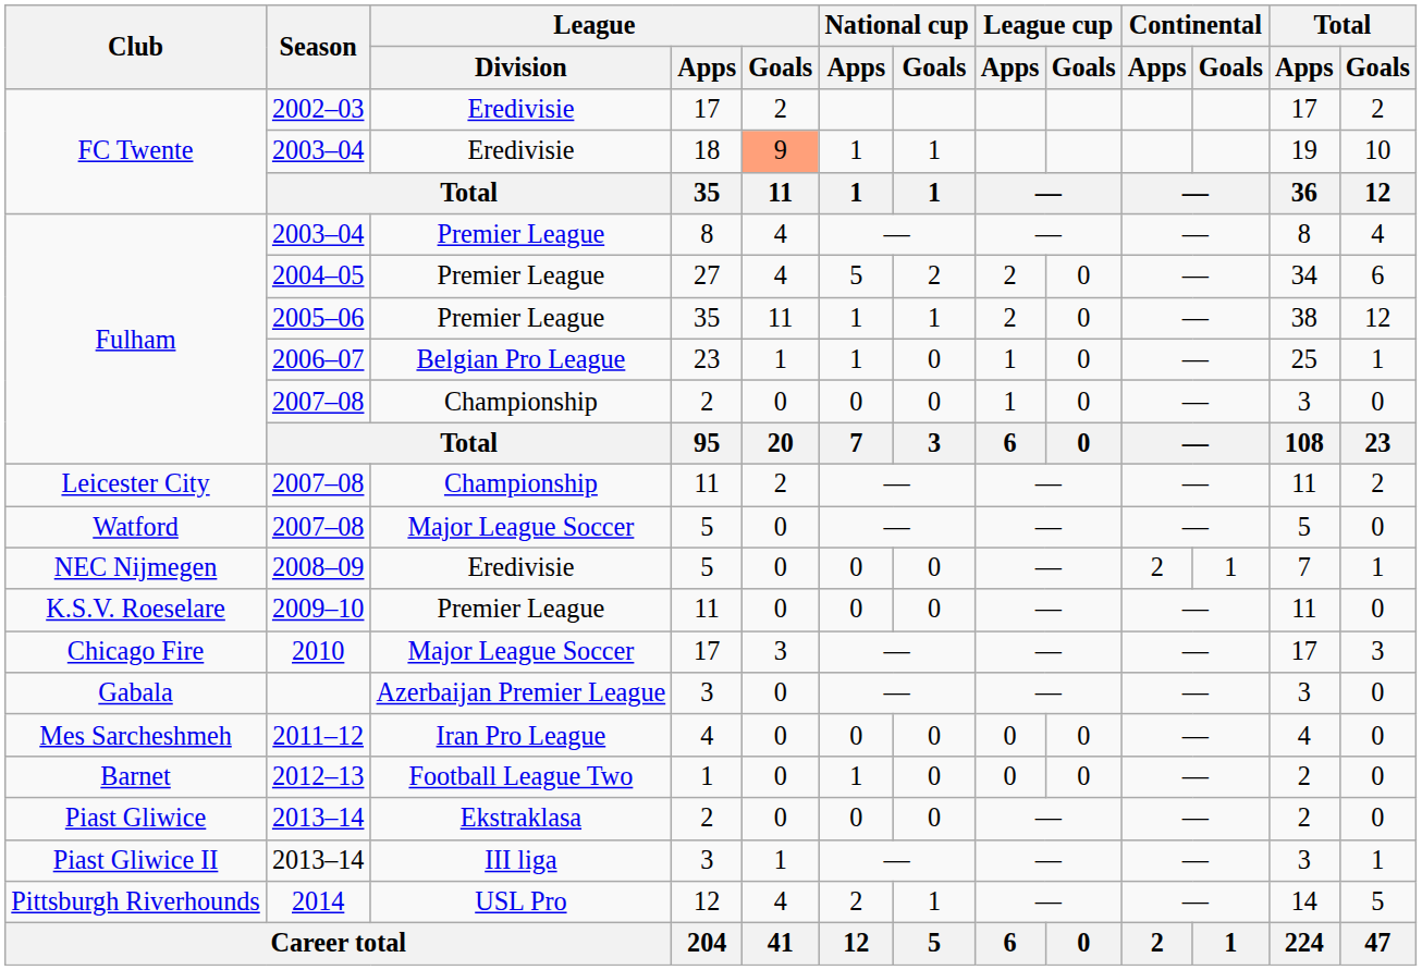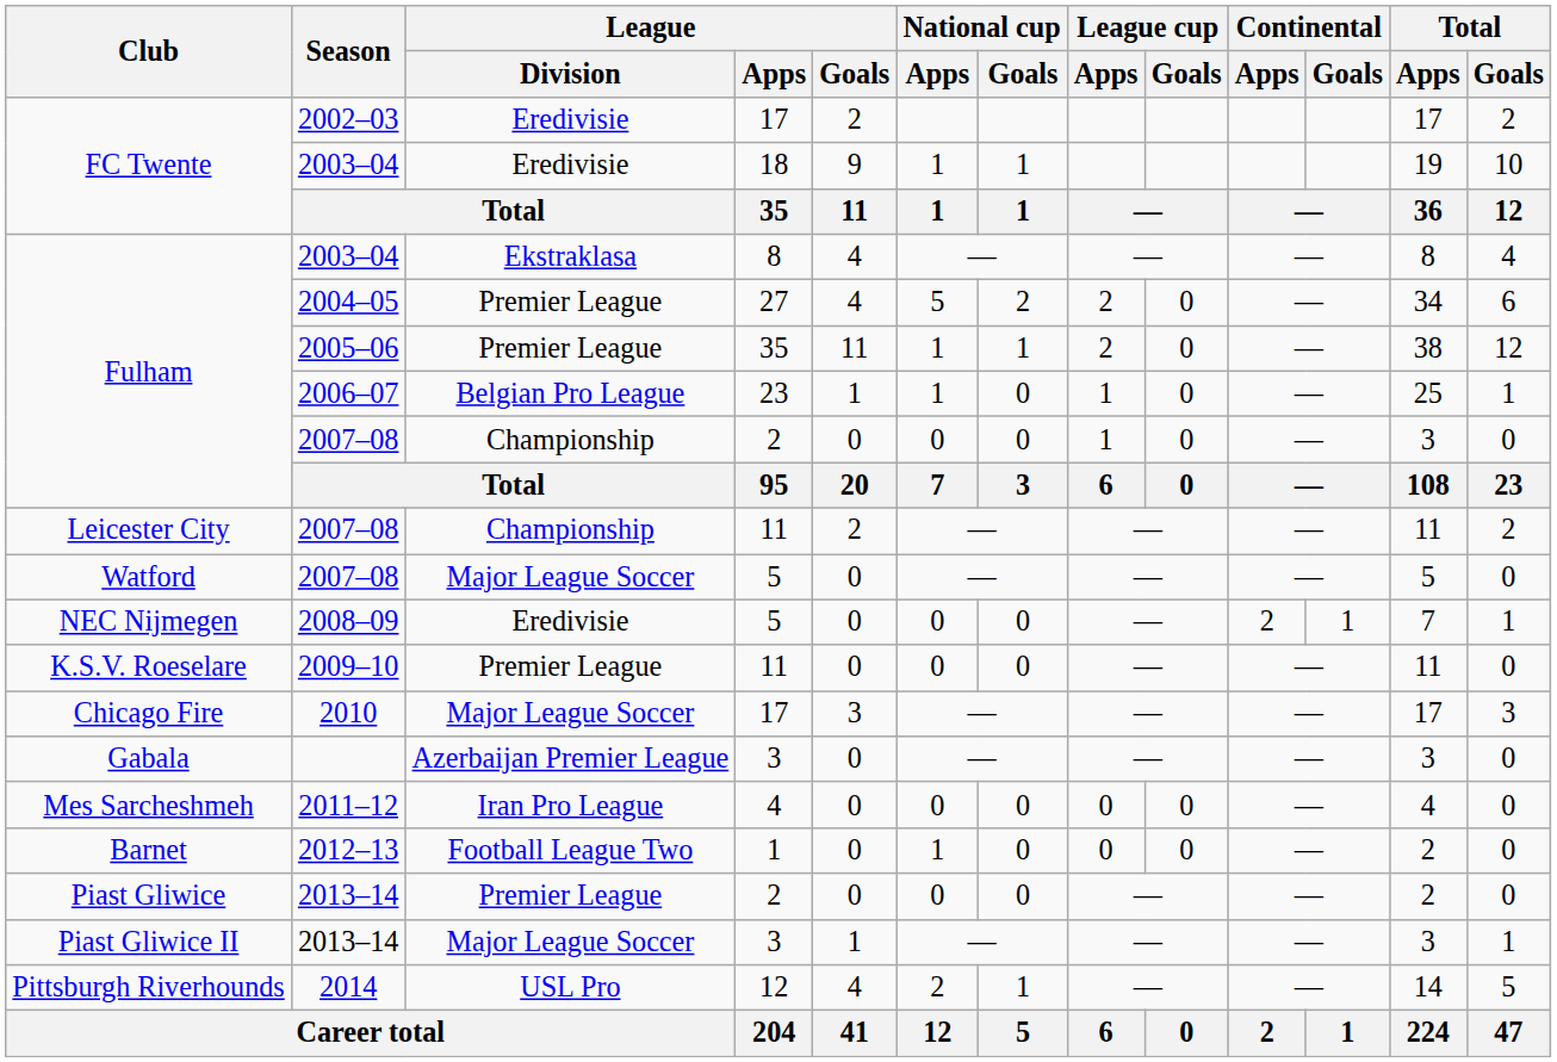FC Twente / 2003–04 | League / Goals: lightsalmon background -> no background
Fulham / 2003–04 | League / Division: Premier League -> Ekstraklasa
Piast Gliwice / 2013–14 | League / Division: Ekstraklasa -> Premier League
Piast Gliwice II / 2013–14 | League / Division: III liga -> Major League Soccer
